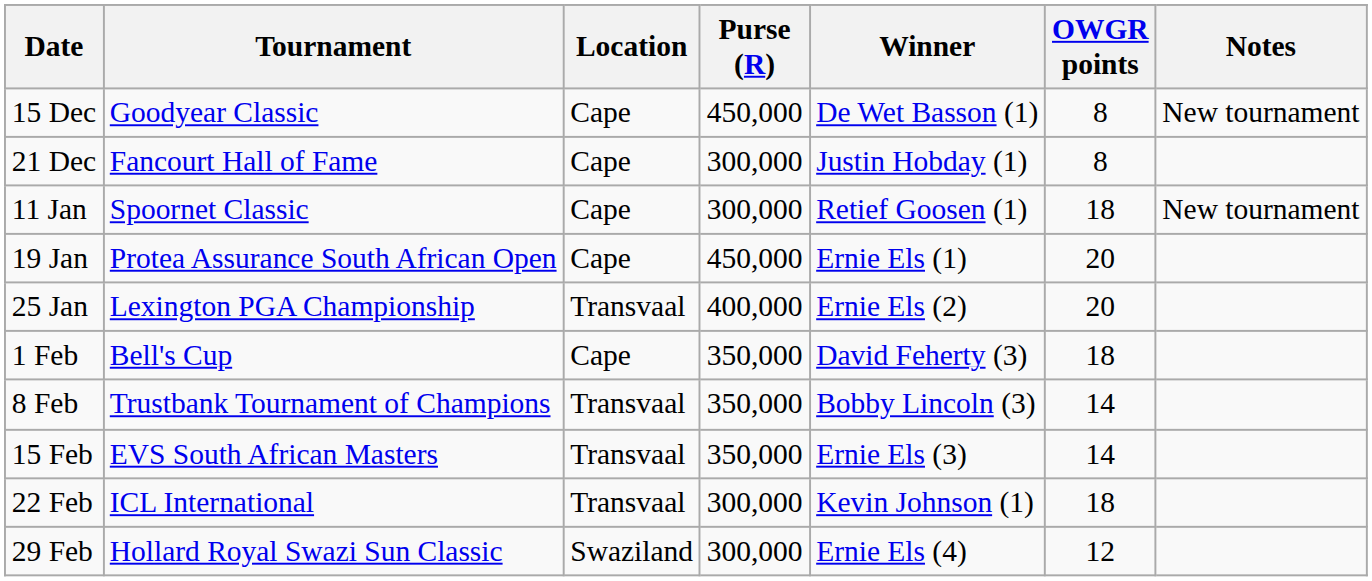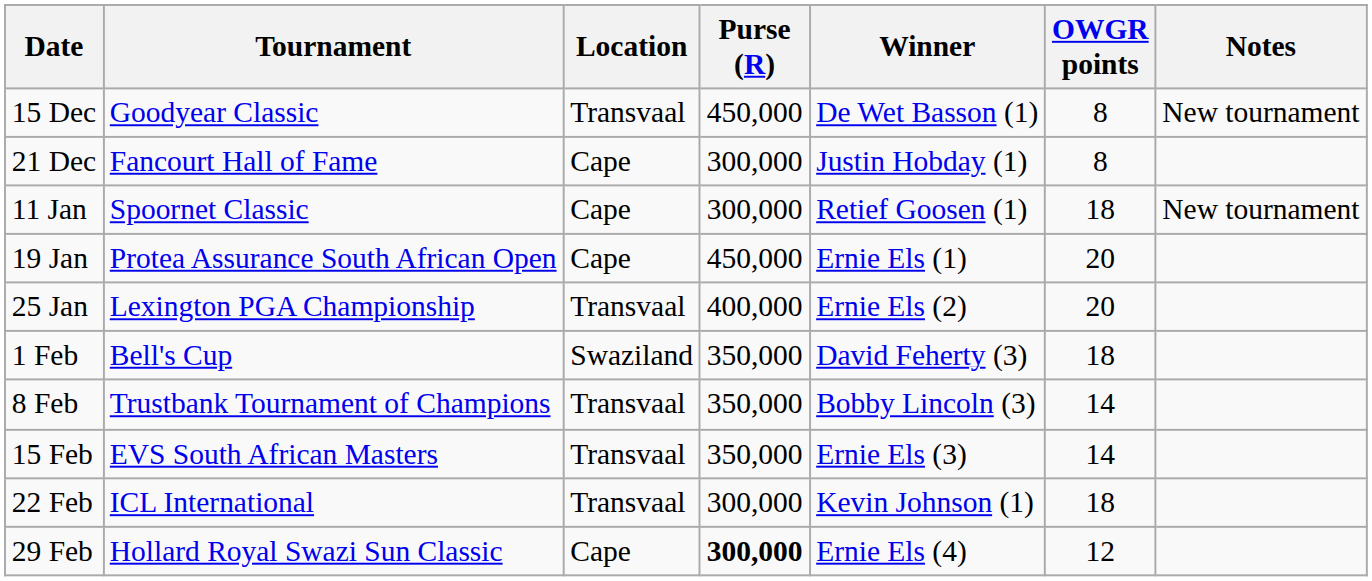15 Dec | Location: Cape -> Transvaal
1 Feb | Location: Cape -> Swaziland
29 Feb | Location: Swaziland -> Cape
29 Feb | Purse (R): normal -> bold
